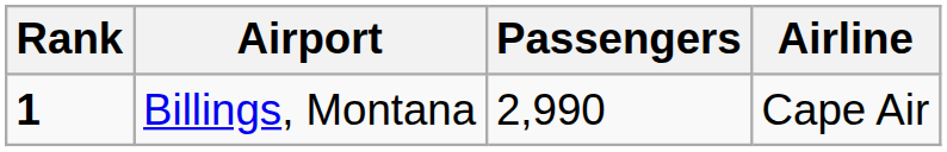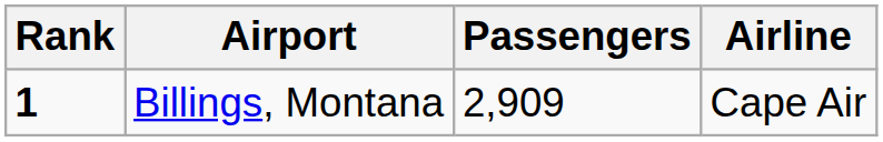Billings, Montana | Passengers: 2,990 -> 2,909
